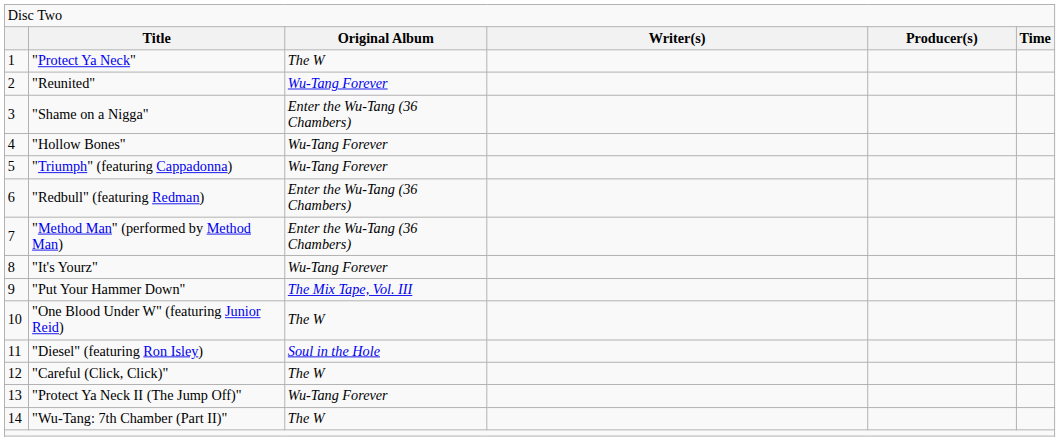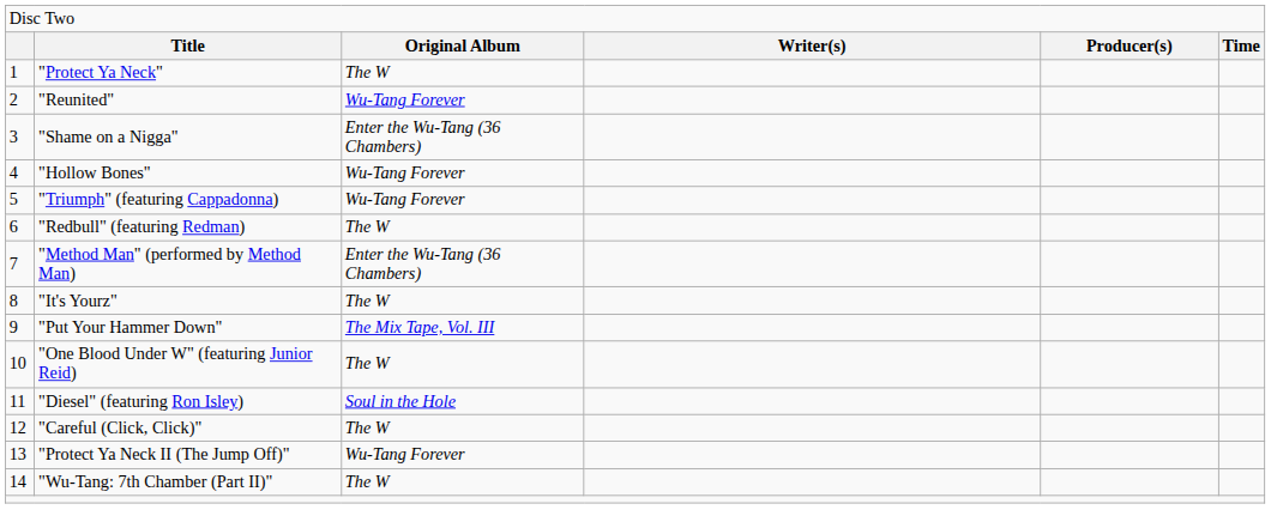"Redbull" (featuring Redman) | column 3: Enter the Wu-Tang (36 Chambers) -> The W
"It's Yourz" | column 3: Wu-Tang Forever -> The W
